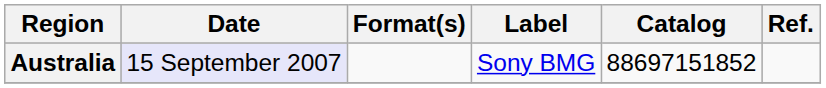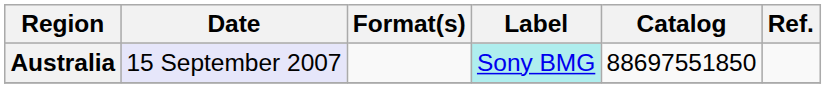Australia | Label: no background -> paleturquoise background
Australia | Catalog: 88697151852 -> 88697551850
